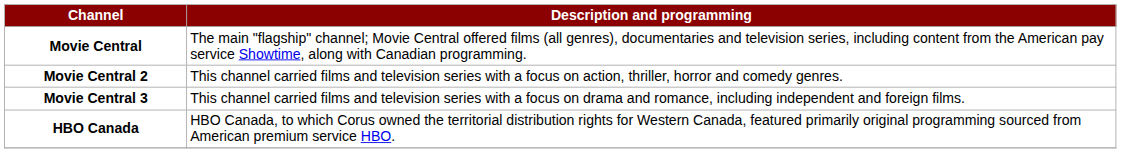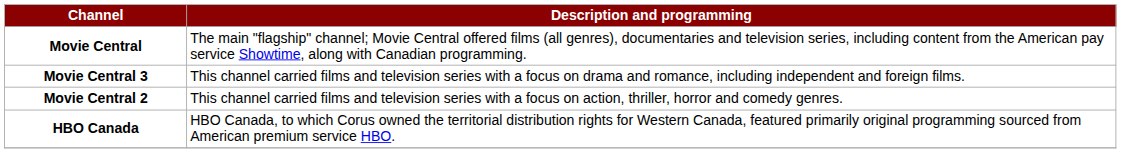rows swapped: Movie Central 2 <-> Movie Central 3
